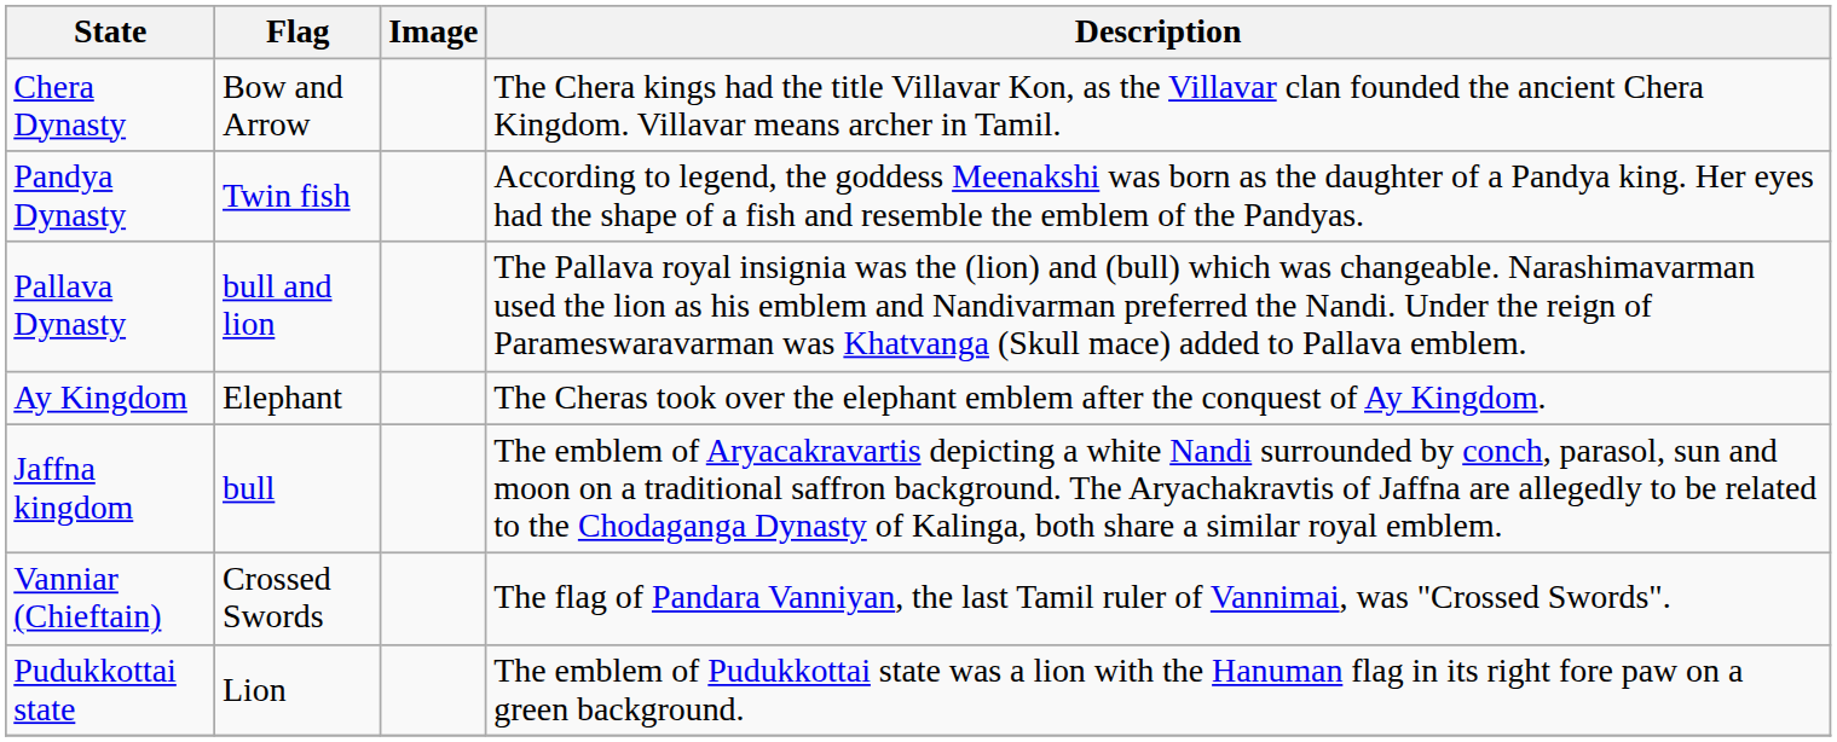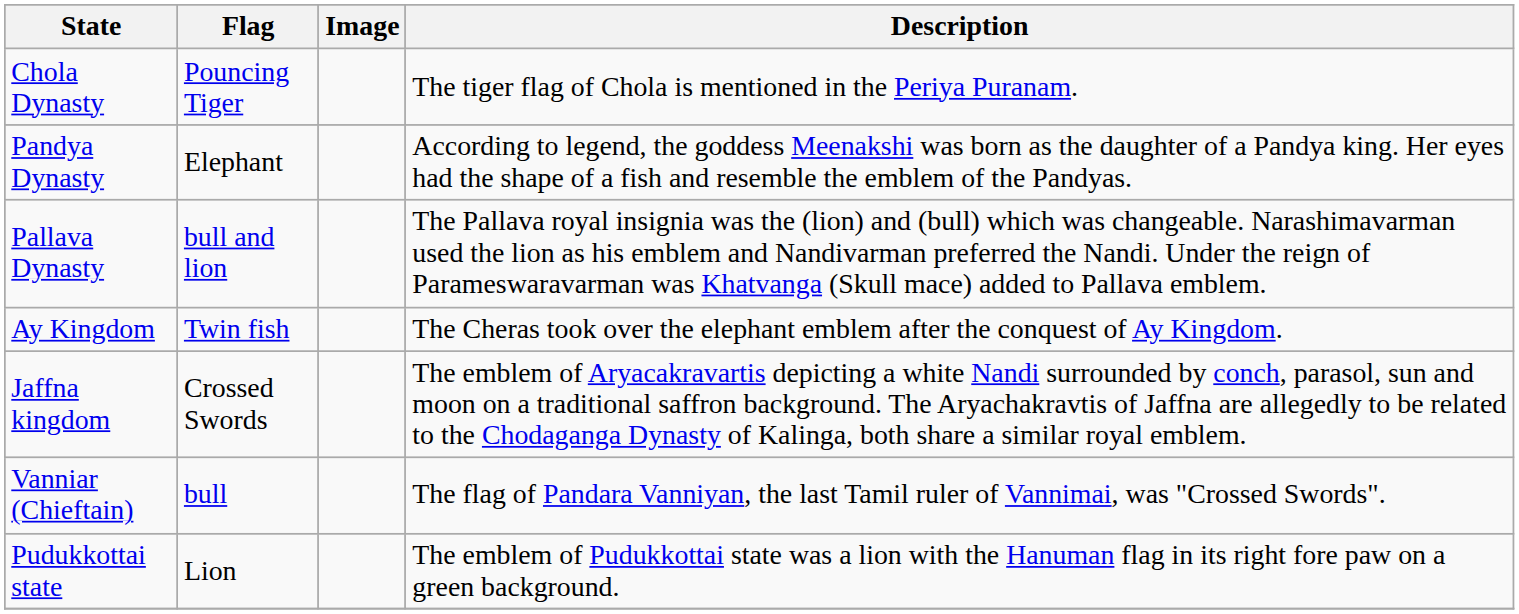- row: Chera Dynasty | Bow and Arrow | The Chera kings had the title Villavar Kon, as the Villavar clan founded the ancient Chera Kingdom. Villavar means archer in Tamil.
+ row: Chola Dynasty | Pouncing Tiger | The tiger flag of Chola is mentioned in the Periya Puranam.
Pandya Dynasty | Flag: Twin fish -> Elephant
Ay Kingdom | Flag: Elephant -> Twin fish
Jaffna kingdom | Flag: bull -> Crossed Swords
Vanniar (Chieftain) | Flag: Crossed Swords -> bull
